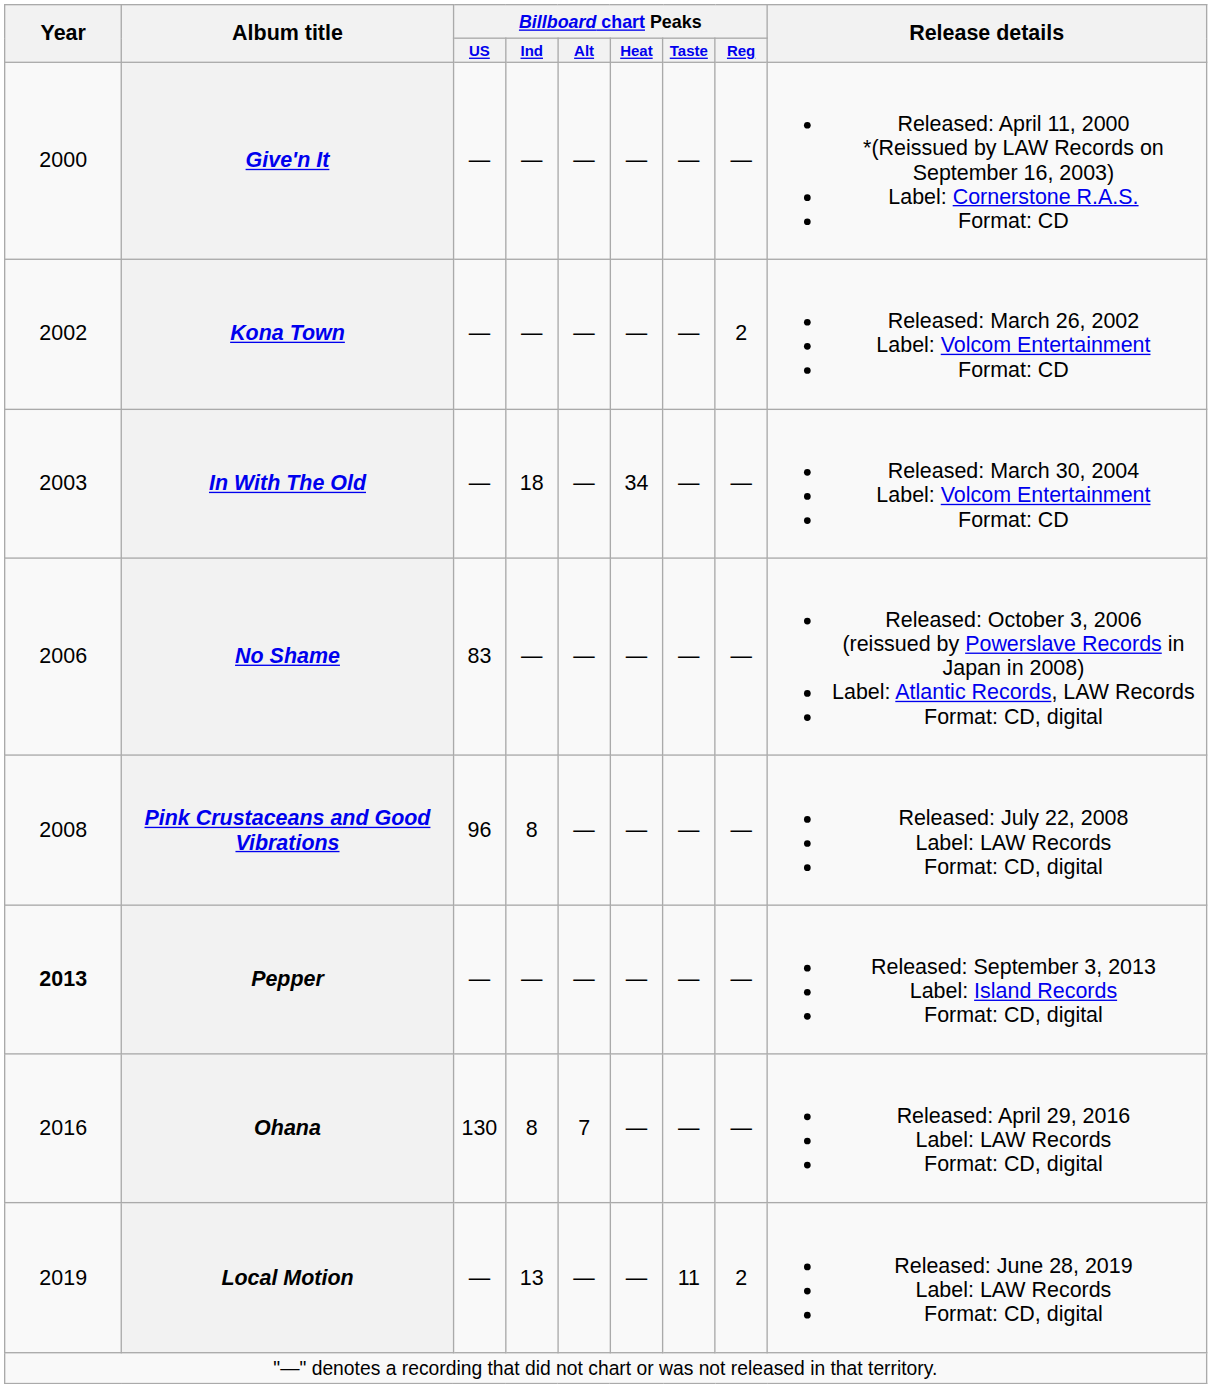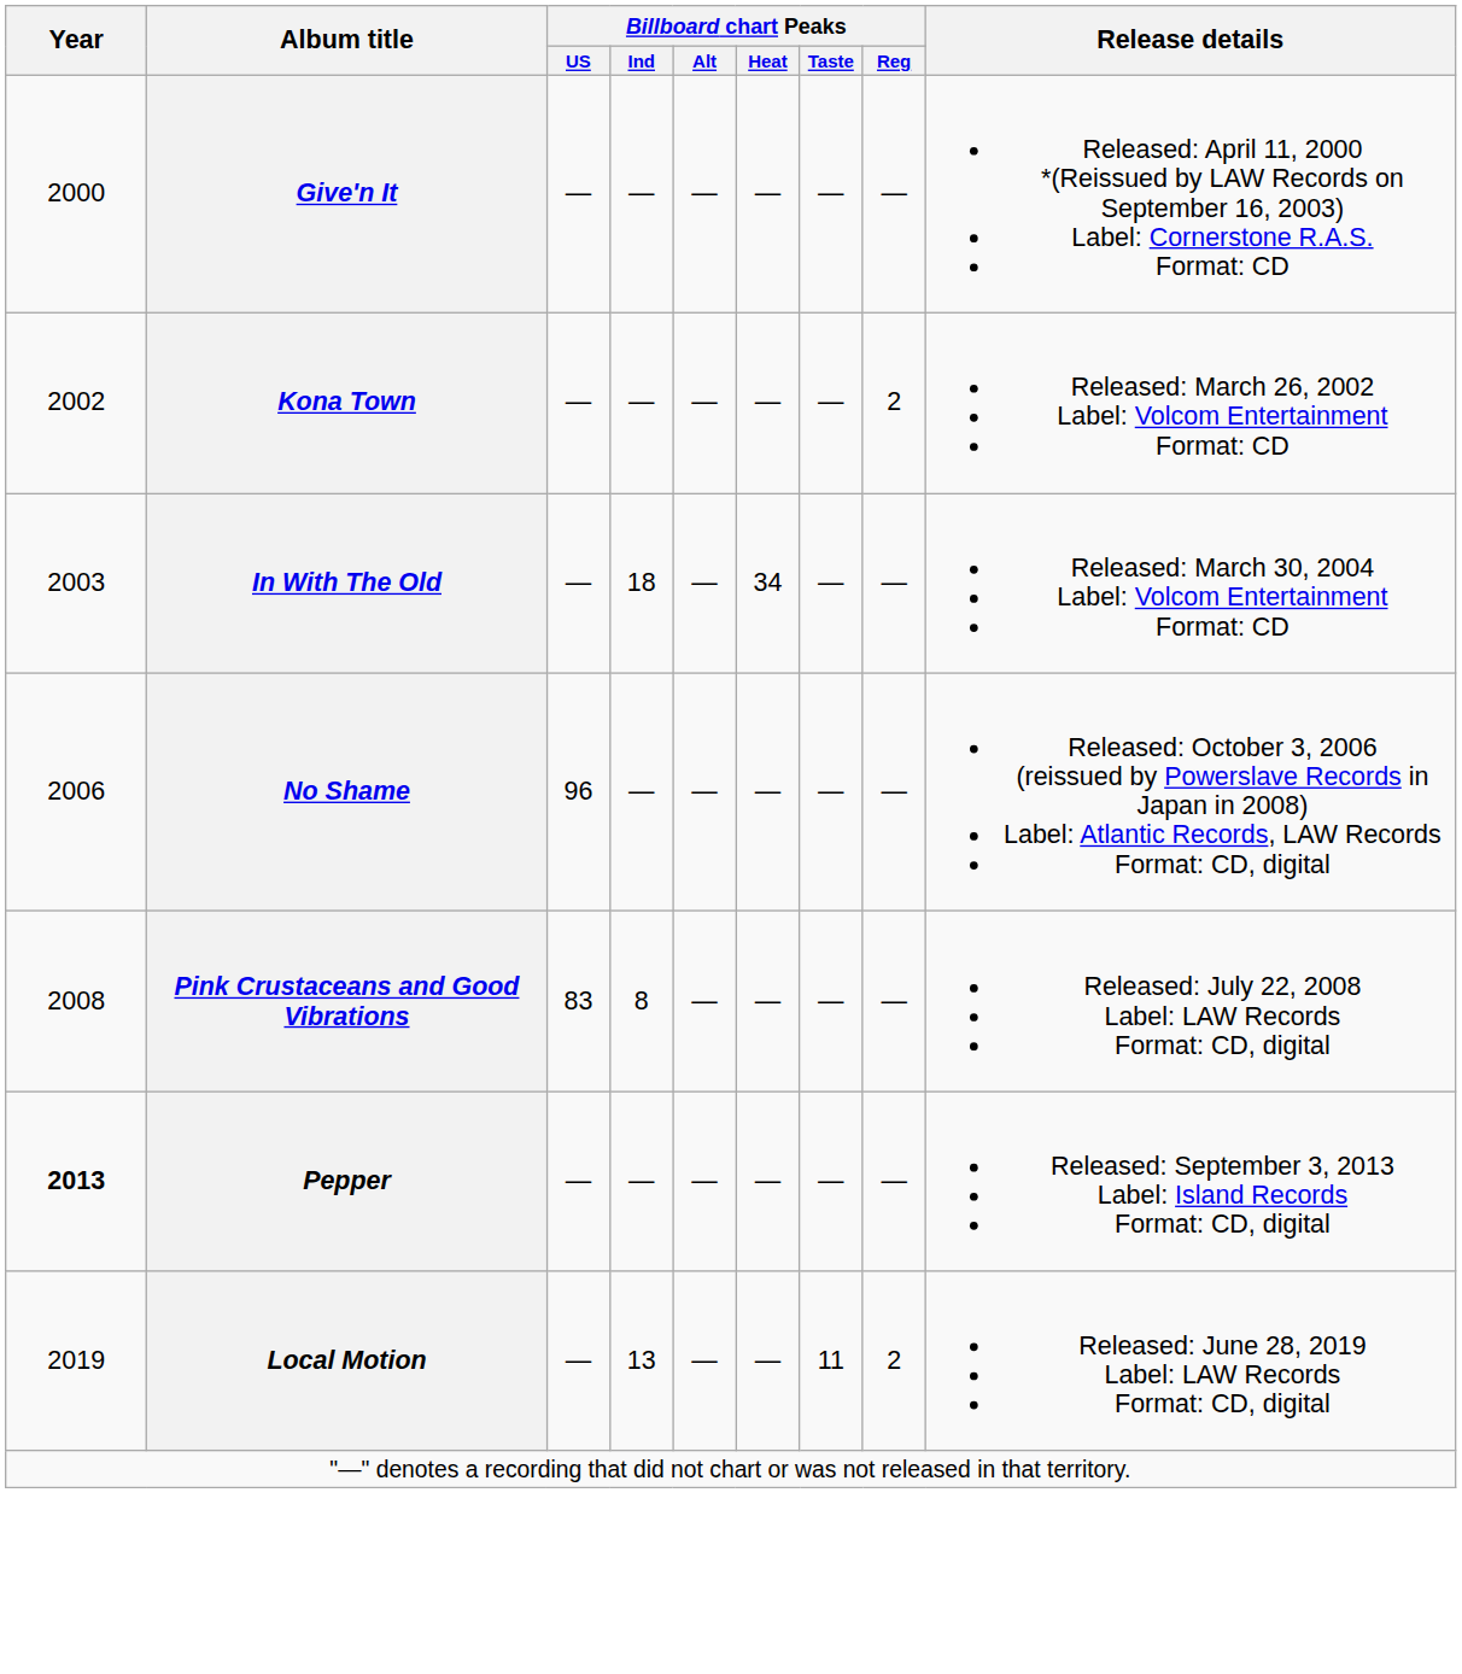No Shame | Billboard chart Peaks / US: 83 -> 96
Pink Crustaceans and Good Vibrations | Billboard chart Peaks / US: 96 -> 83
- row: 2016 | Ohana | 130 | 8 | 7 | — | — | — | Released: April 29, 2016 Label: LAW Records Format: CD, digital
